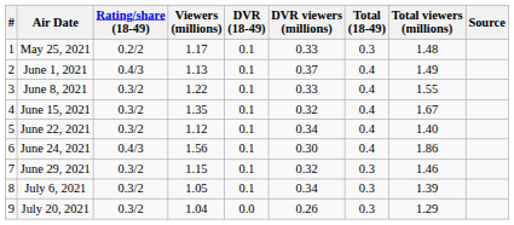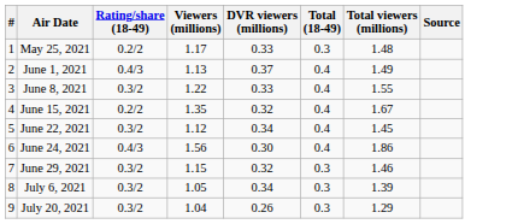- column: DVR (18-49) | 0.1 | 0.1 | 0.1 | 0.1 | 0.1 | 0.1 | 0.1 | 0.1 | 0.0
June 15, 2021 | Rating/share (18-49): 0.3/2 -> 0.2/2
June 22, 2021 | Total viewers (millions): 1.40 -> 1.45
